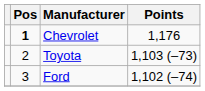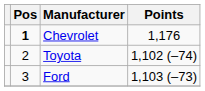Toyota | Points: 1,103 (–73) -> 1,102 (–74)
Ford | Points: 1,102 (–74) -> 1,103 (–73)
